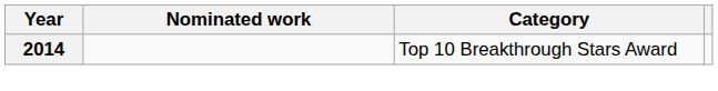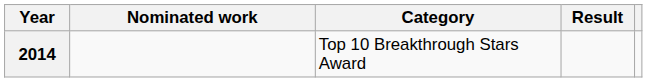+ column: Result
